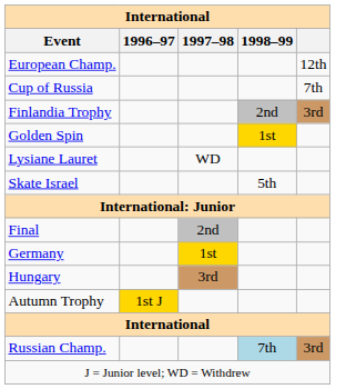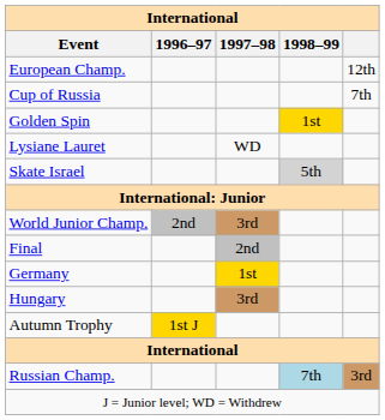- row: Finlandia Trophy | 2nd | 3rd
Skate Israel | 1998–99: no background -> lightgrey background
+ row: World Junior Champ. | 2nd | 3rd
